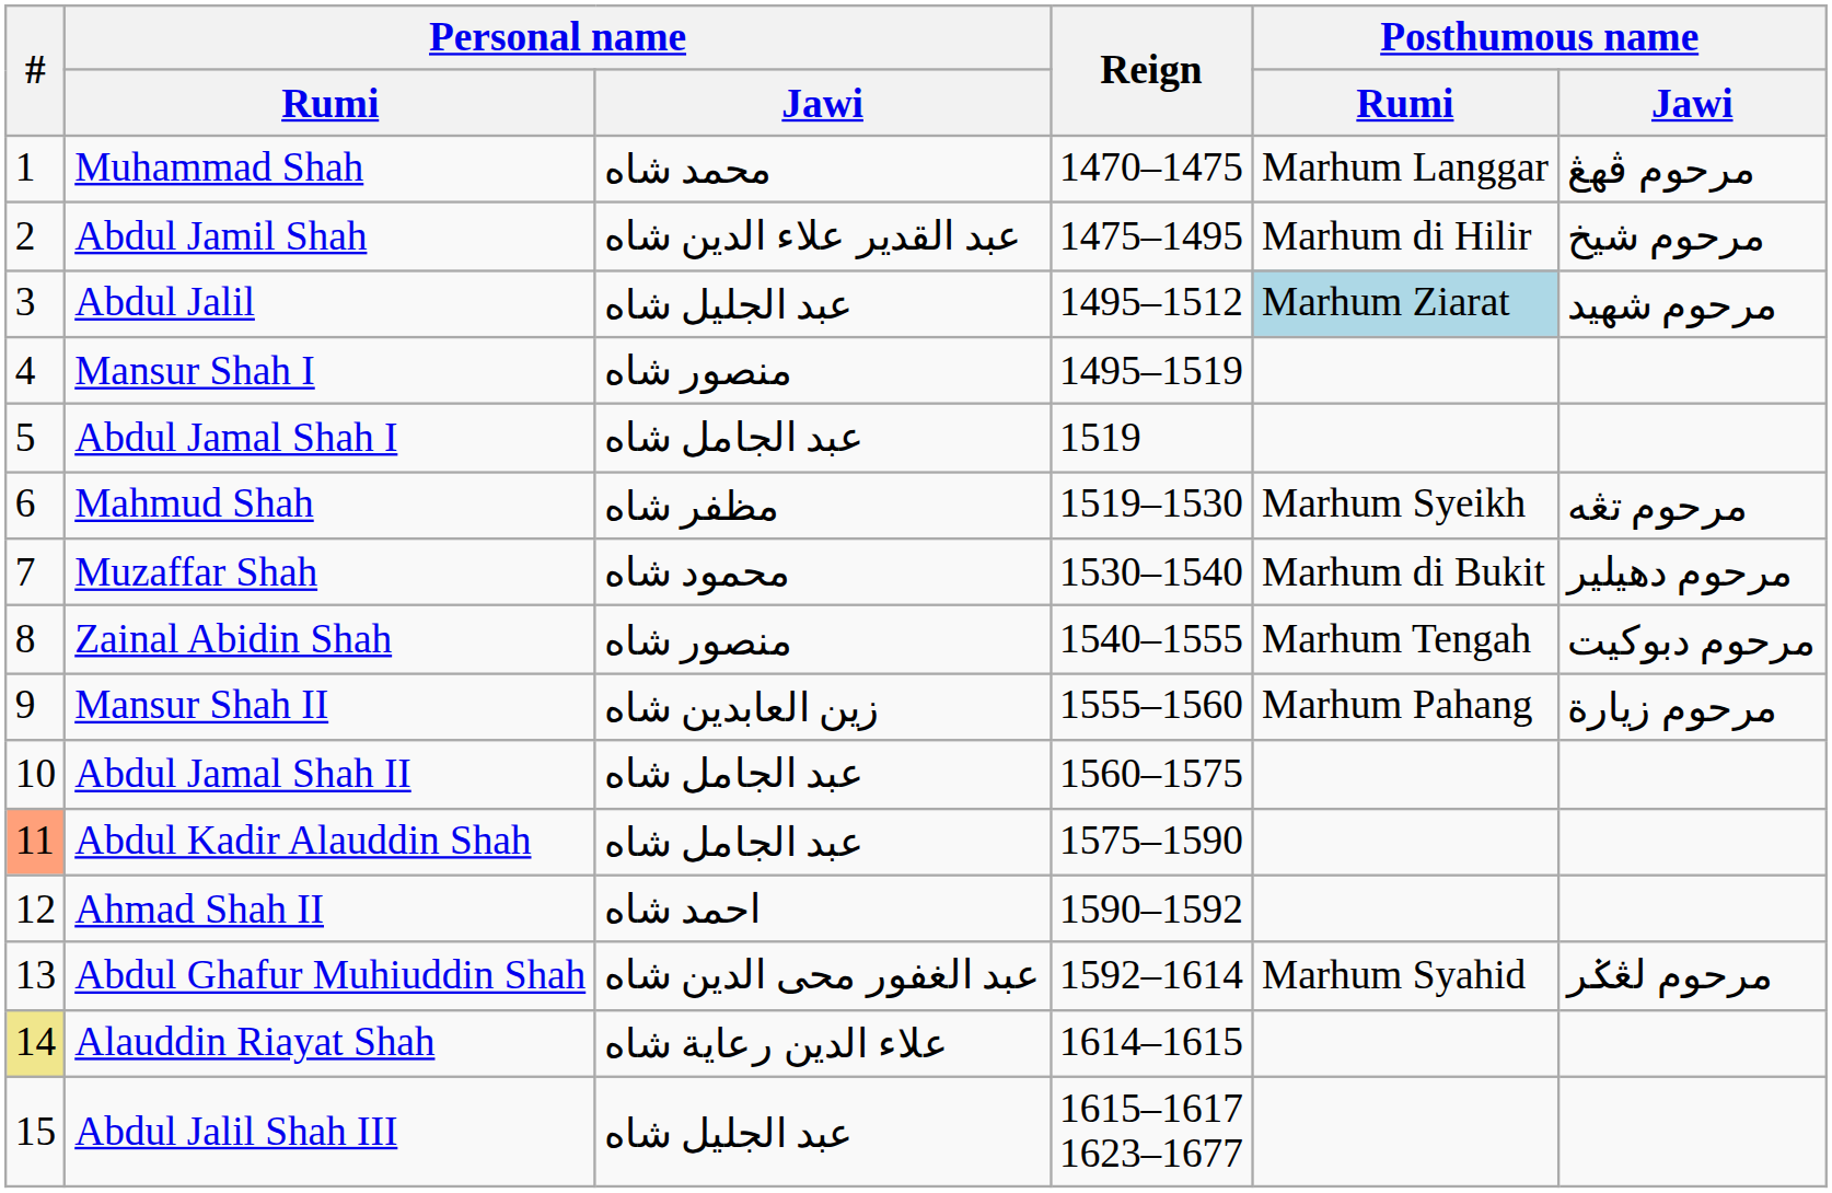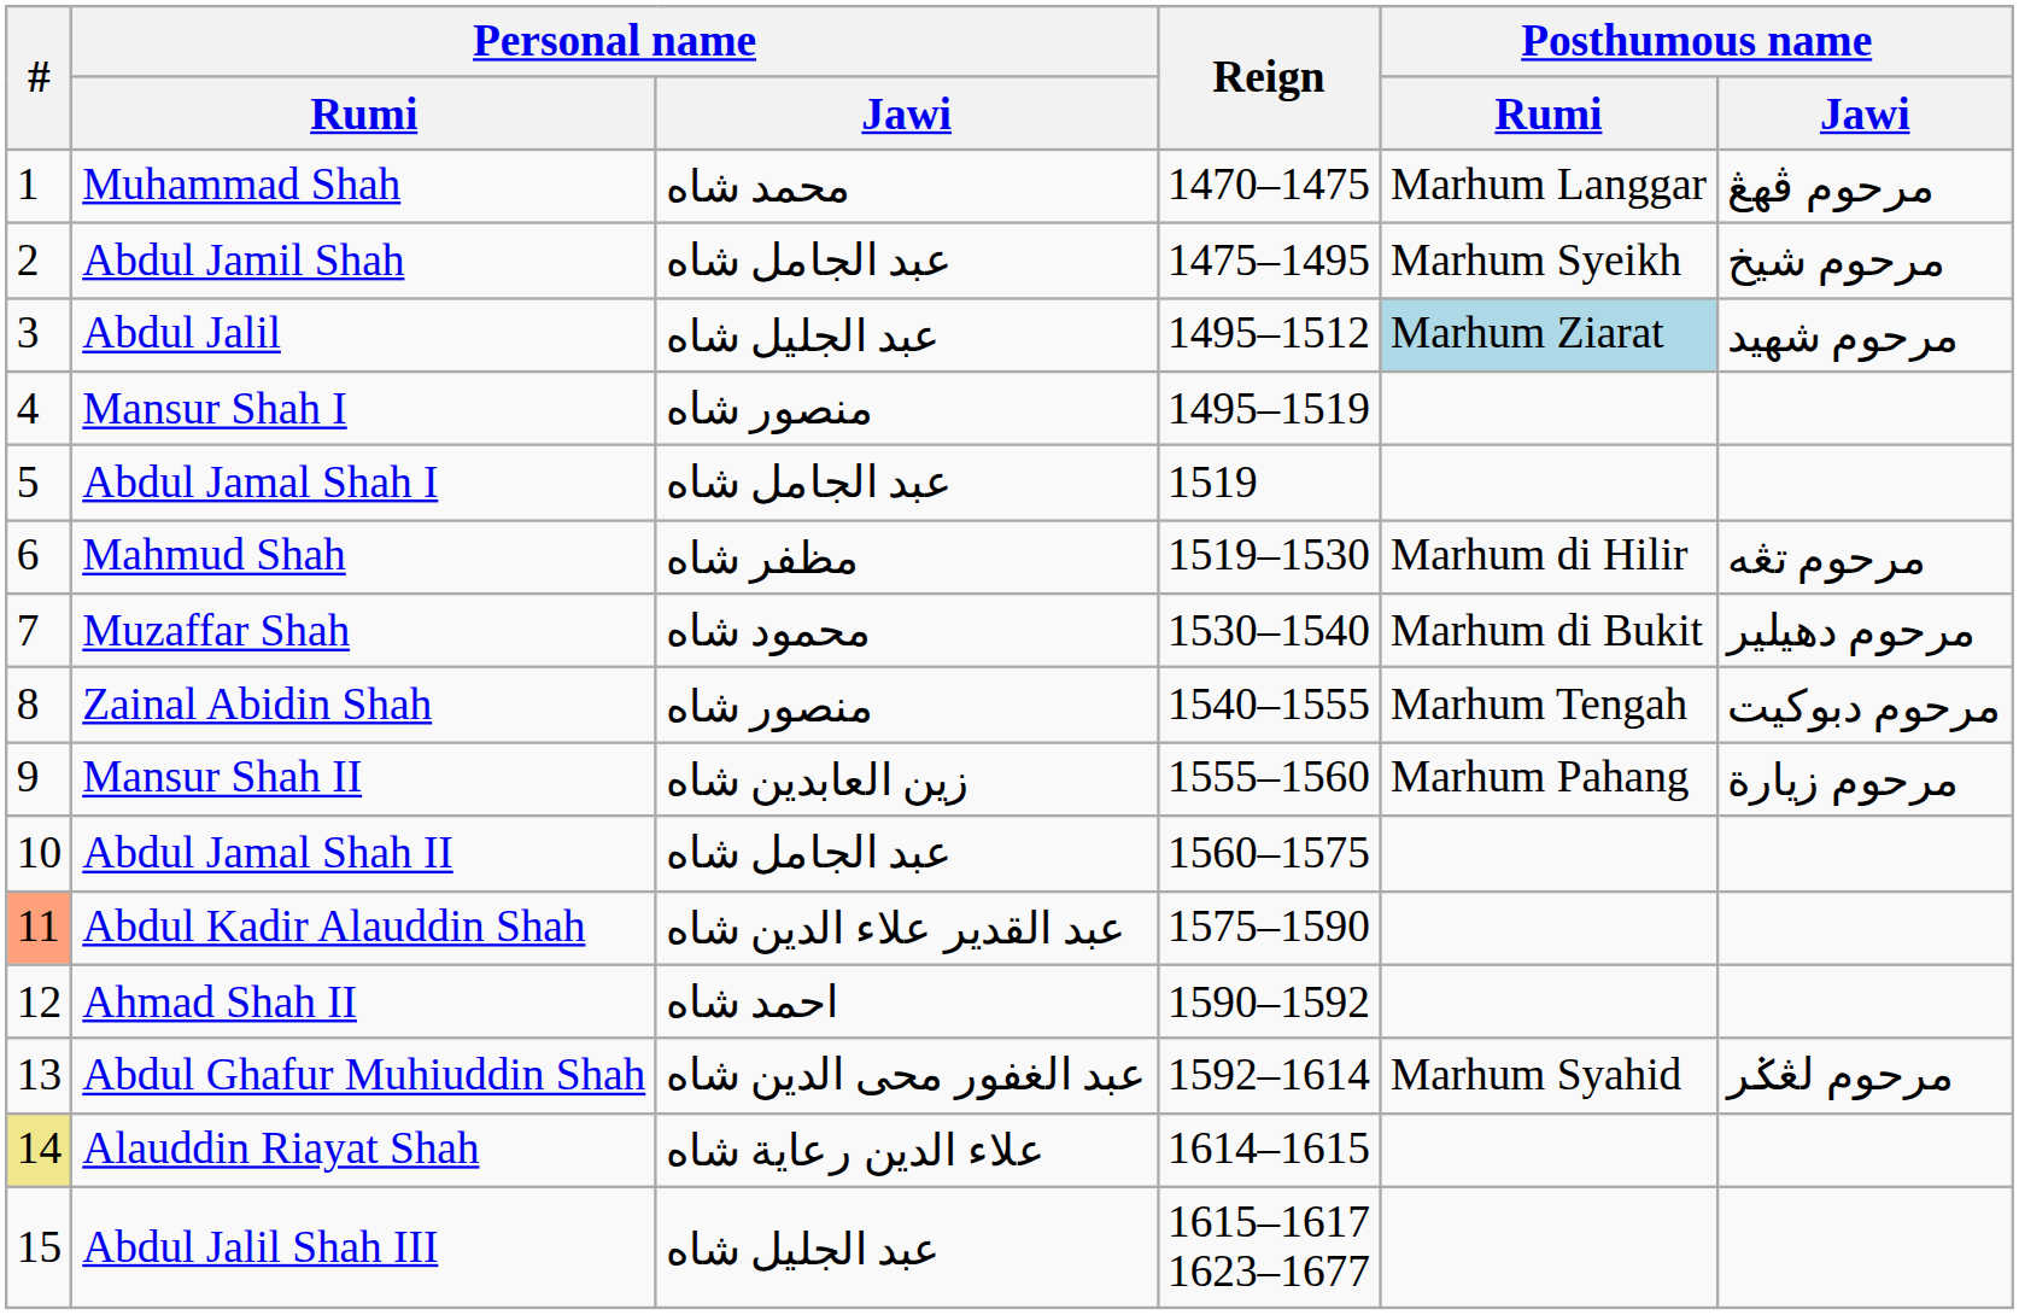Abdul Jamil Shah | Personal name / Jawi: عبد القدير علاء الدين شاه -> عبد الجامل شاه
Abdul Jamil Shah | Posthumous name / Rumi: Marhum di Hilir -> Marhum Syeikh
Mahmud Shah | Posthumous name / Rumi: Marhum Syeikh -> Marhum di Hilir
Abdul Kadir Alauddin Shah | Personal name / Jawi: عبد الجامل شاه -> عبد القدير علاء الدين شاه
